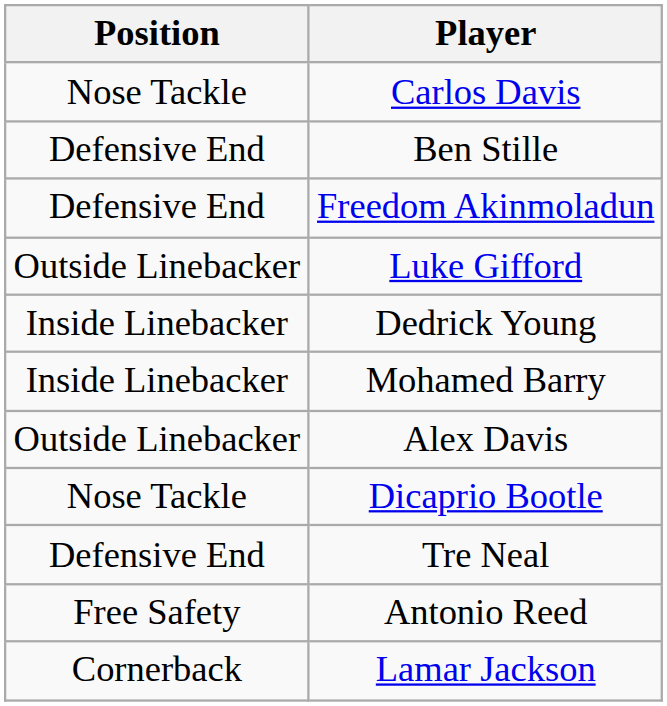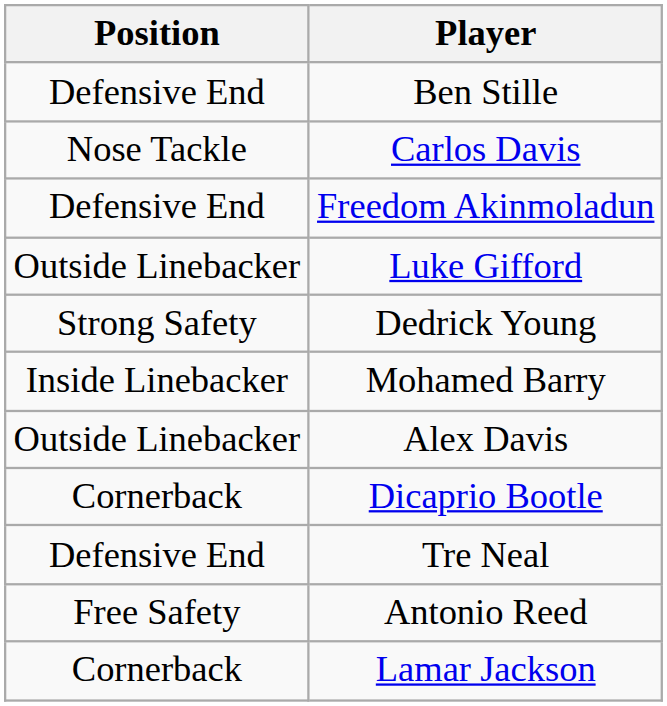rows swapped: Ben Stille <-> Carlos Davis
Dedrick Young | Position: Inside Linebacker -> Strong Safety
Dicaprio Bootle | Position: Nose Tackle -> Cornerback
